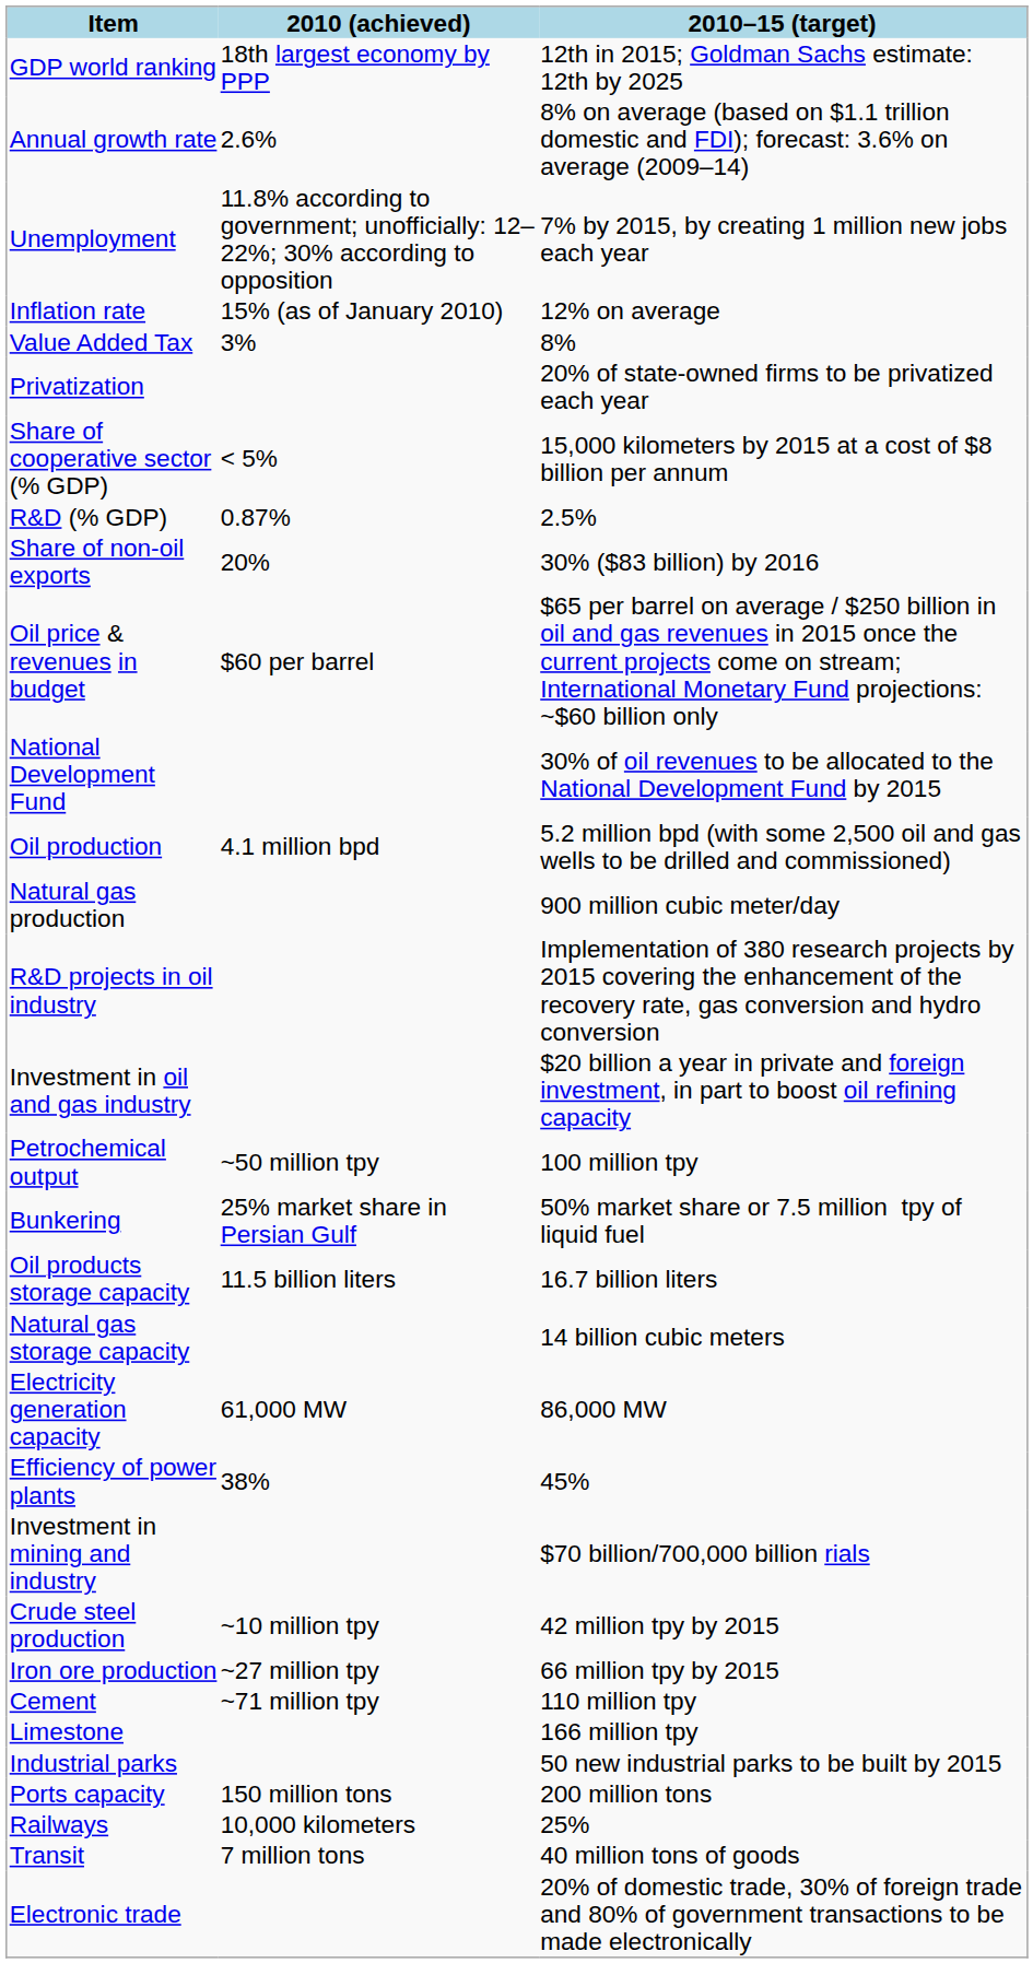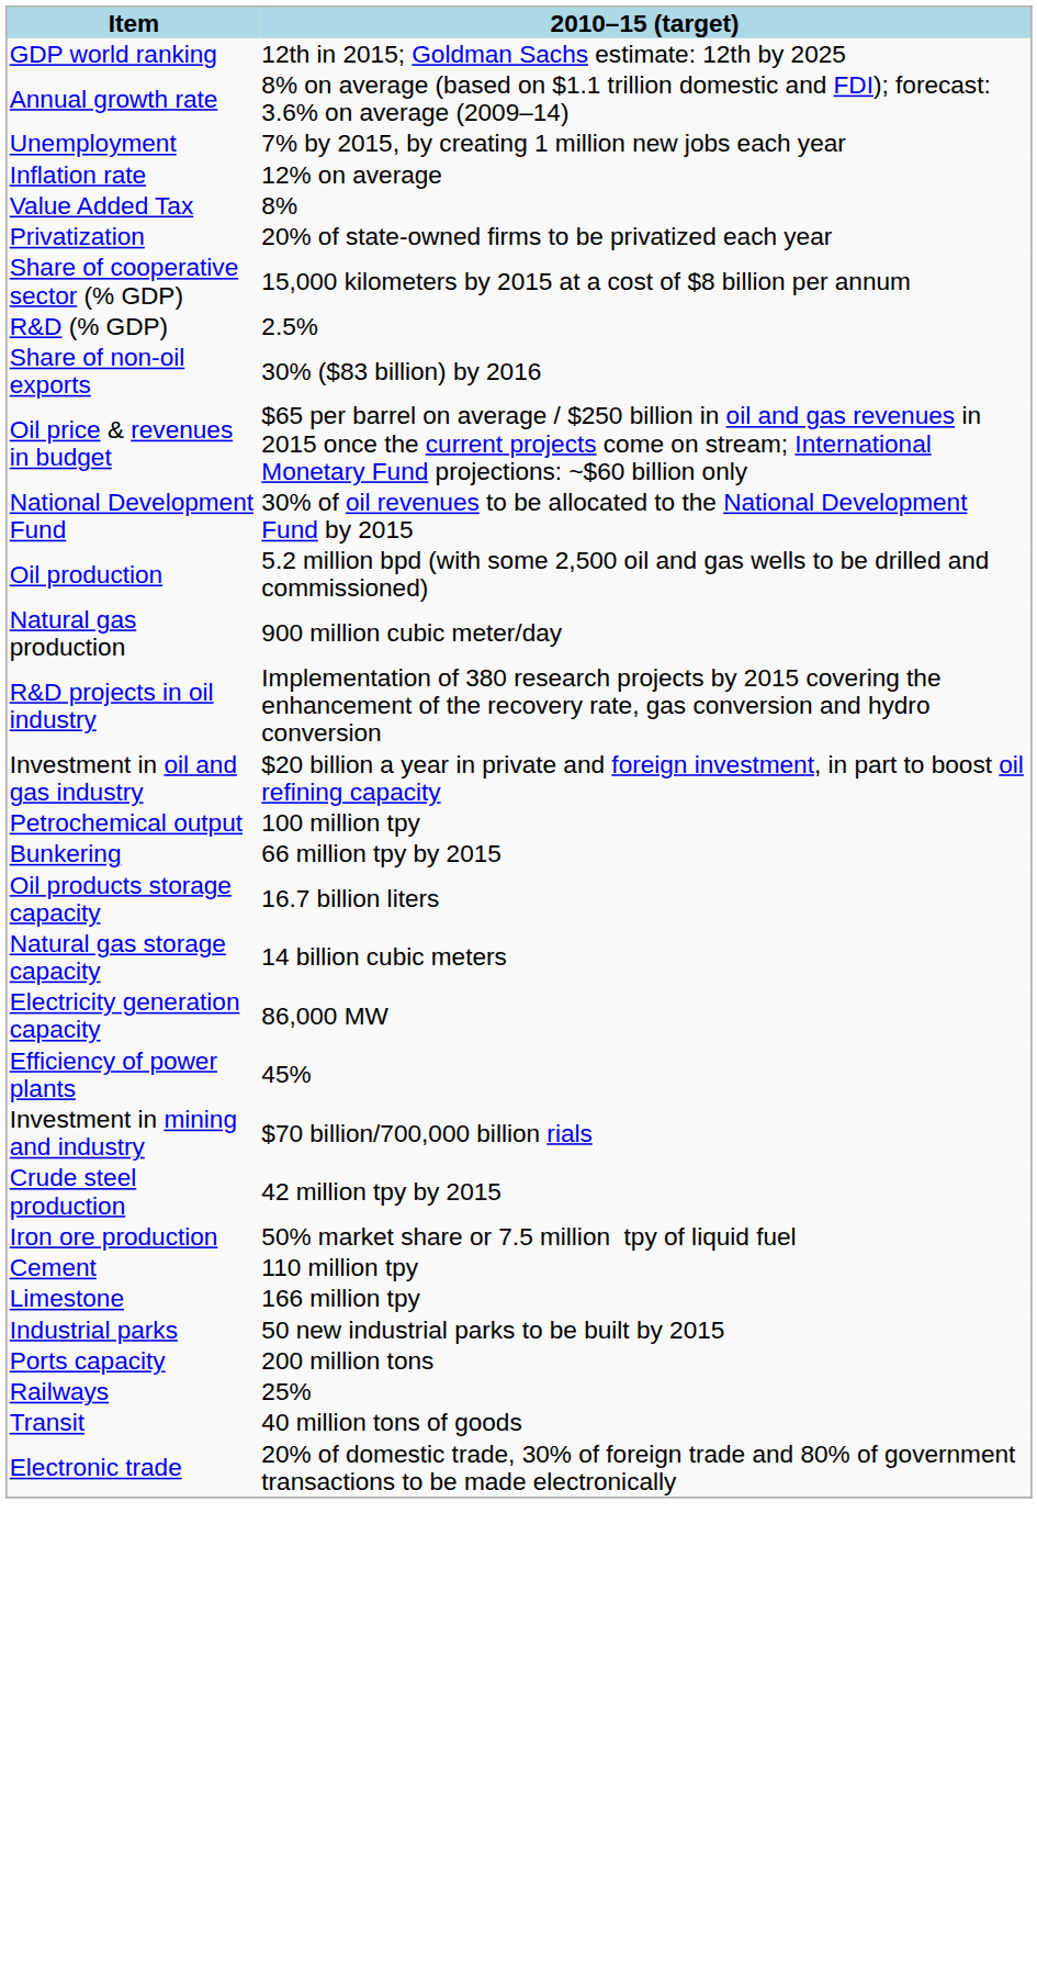- column: 2010 (achieved) | 18th largest economy by PPP | 2.6% | 11.8% according to government; unofficially: 12–22%; 30% according to opposition | 15% (as of January 2010) | 3% | < 5% | 0.87% | 20% | $60 per barrel | 4.1 million bpd | ~50 million tpy | 25% market share in Persian Gulf | 11.5 billion liters | 61,000 MW | 38% | ~10 million tpy | ~27 million tpy | ~71 million tpy | 150 million tons | 10,000 kilometers | 7 million tons
Bunkering | 2010–15 (target): 50% market share or 7.5 million tpy of liquid fuel -> 66 million tpy by 2015
Iron ore production | 2010–15 (target): 66 million tpy by 2015 -> 50% market share or 7.5 million tpy of liquid fuel
